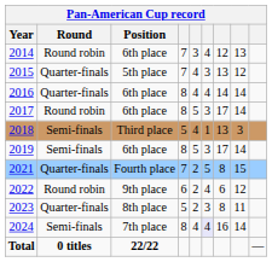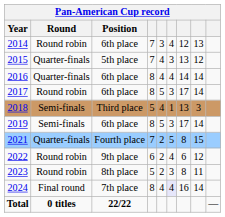2023 | Round: Quarter-finals -> Round robin
2024 | Round: Semi-finals -> Final round
